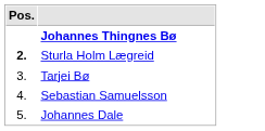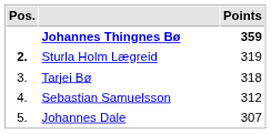+ column: Points | 359 | 319 | 318 | 312 | 307
